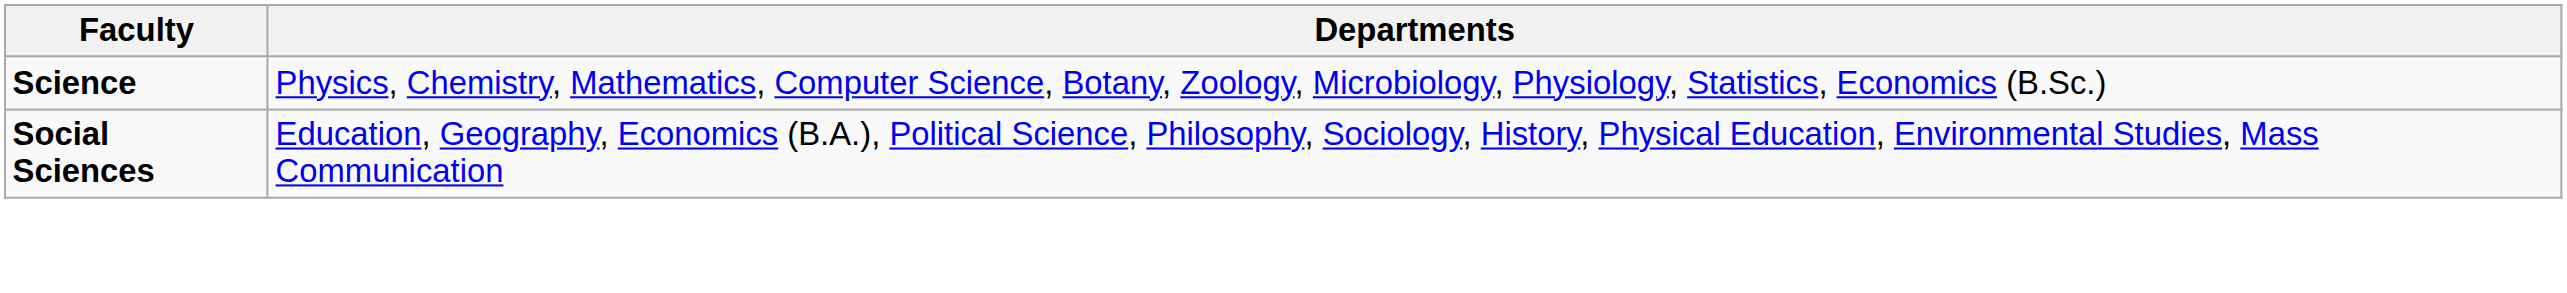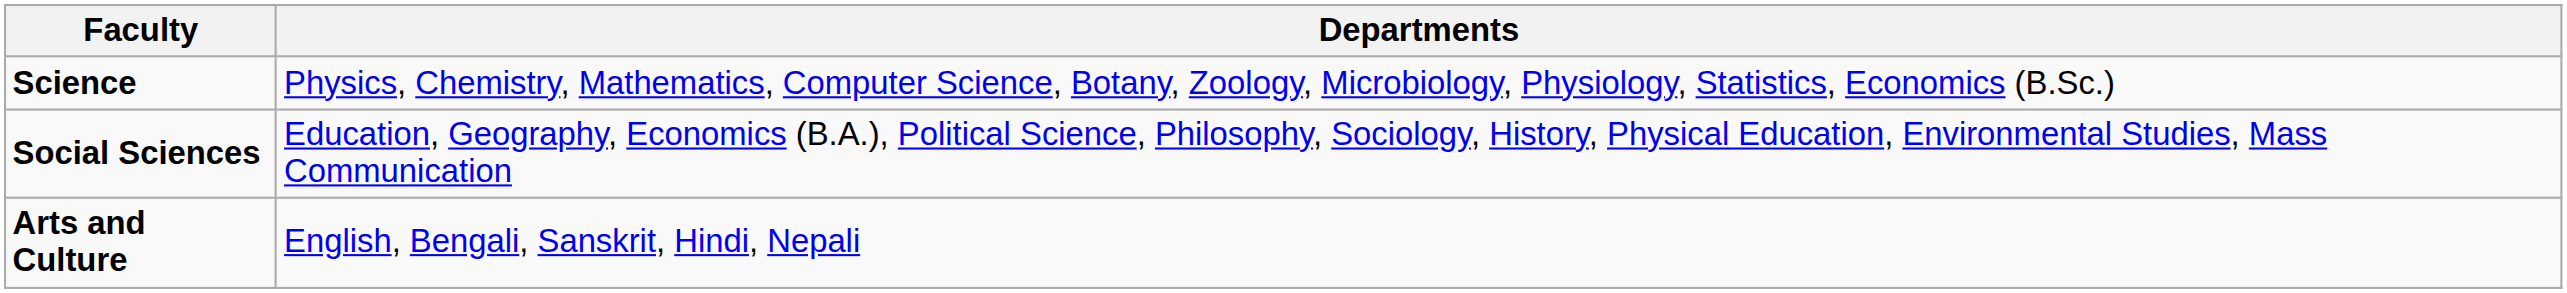+ row: Arts and Culture | English, Bengali, Sanskrit, Hindi, Nepali
